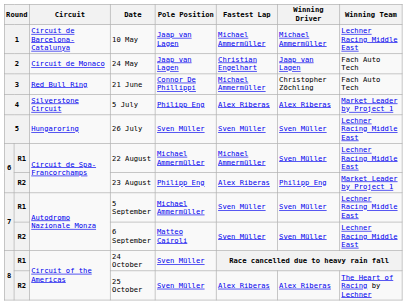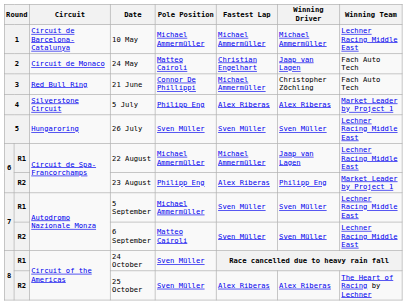10 May | Pole Position: Jaap van Lagen -> Michael Ammermüller
24 May | Pole Position: Jaap van Lagen -> Matteo Cairoli
22 August | Winning Driver: Sven Müller -> Jaap van Lagen
